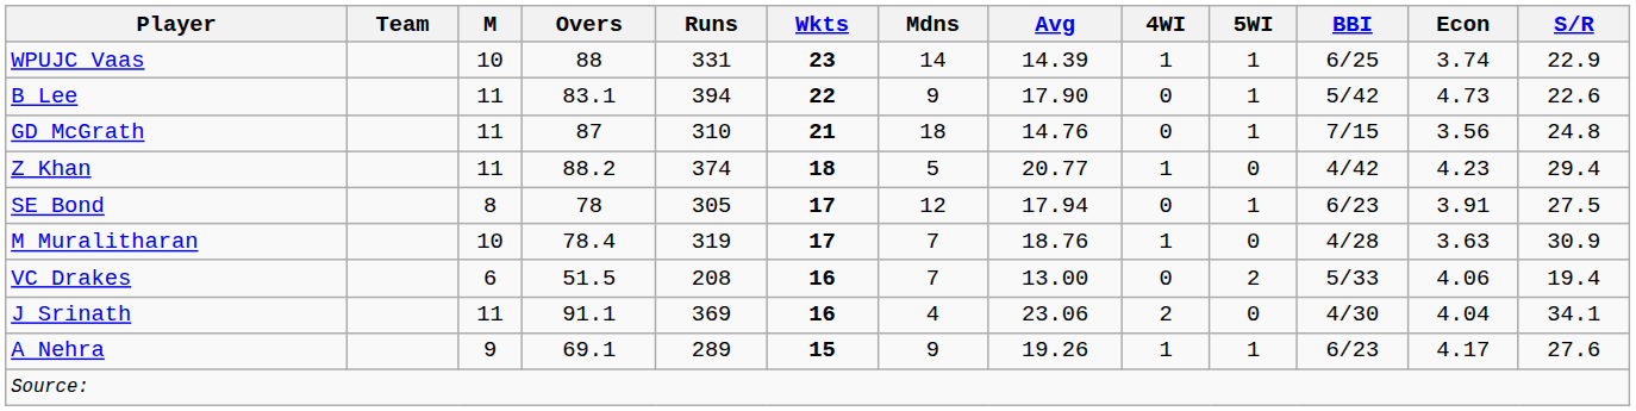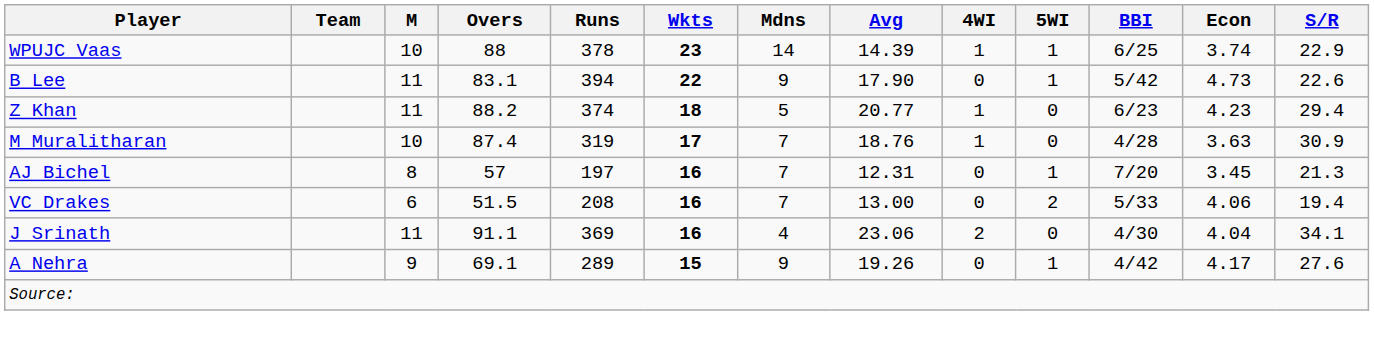WPUJC Vaas | Runs: 331 -> 378
- row: GD McGrath | 11 | 87 | 310 | 21 | 18 | 14.76 | 0 | 1 | 7/15 | 3.56 | 24.8
Z Khan | BBI: 4/42 -> 6/23
- row: SE Bond | 8 | 78 | 305 | 17 | 12 | 17.94 | 0 | 1 | 6/23 | 3.91 | 27.5
M Muralitharan | Overs: 78.4 -> 87.4
+ row: AJ Bichel | 8 | 57 | 197 | 16 | 7 | 12.31 | 0 | 1 | 7/20 | 3.45 | 21.3
A Nehra | 4WI: 1 -> 0
A Nehra | BBI: 6/23 -> 4/42
